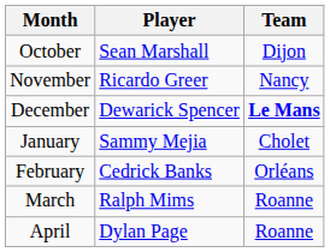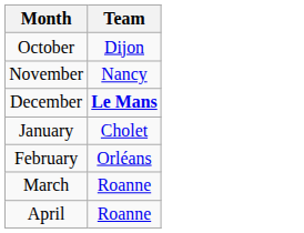- column: Player | Sean Marshall | Ricardo Greer | Dewarick Spencer | Sammy Mejia | Cedrick Banks | Ralph Mims | Dylan Page
